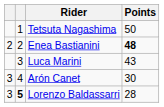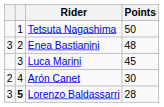Enea Bastianini | column 1: 2 -> 3
Enea Bastianini | Points: bold -> normal
Luca Marini | Points: 43 -> 45
Arón Canet | column 1: 3 -> 2
